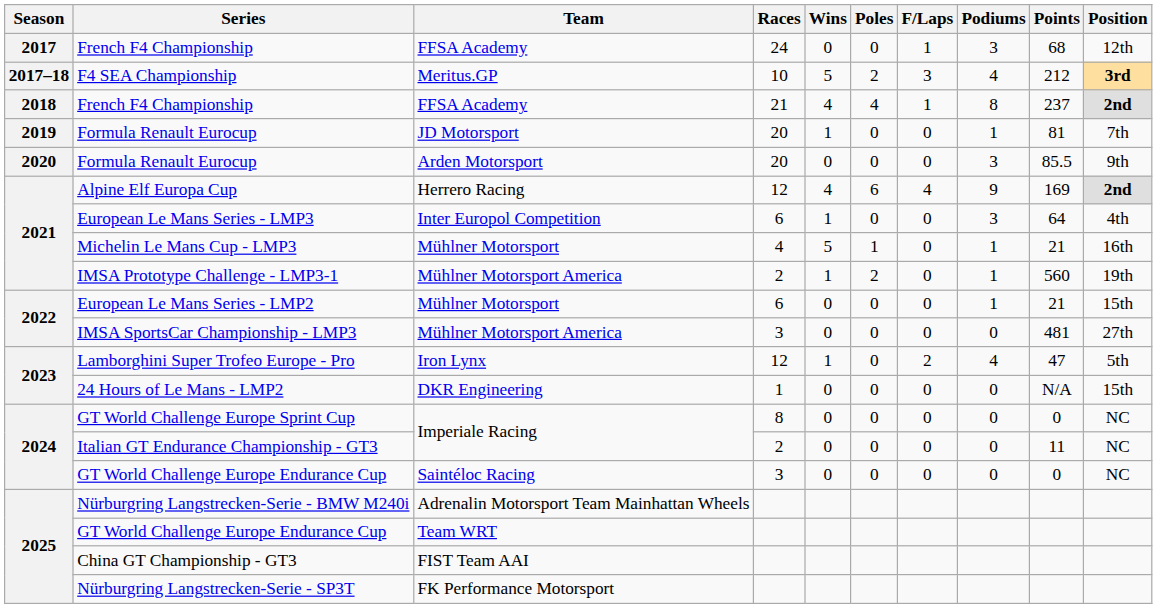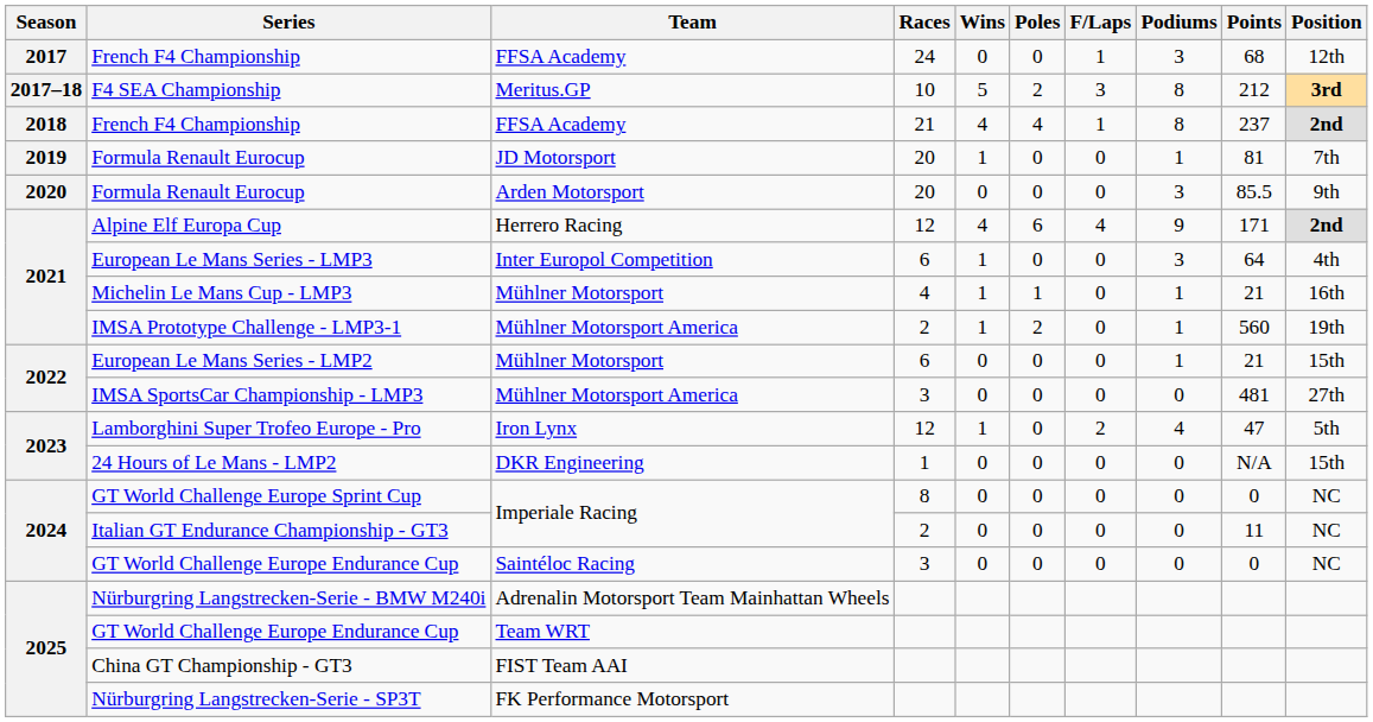F4 SEA Championship | Podiums: 4 -> 8
Alpine Elf Europa Cup | Points: 169 -> 171
Michelin Le Mans Cup - LMP3 | Wins: 5 -> 1
